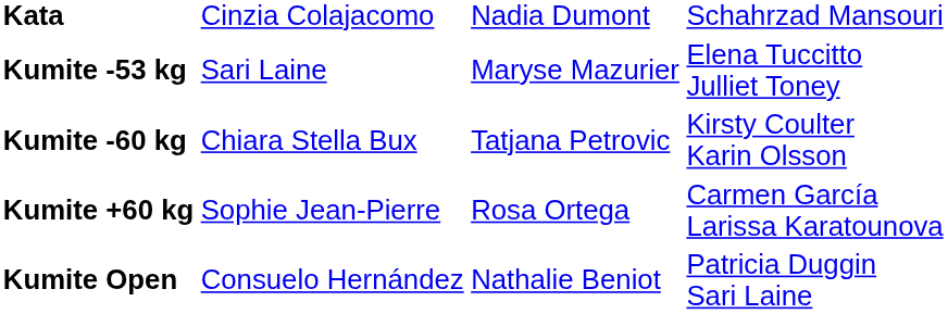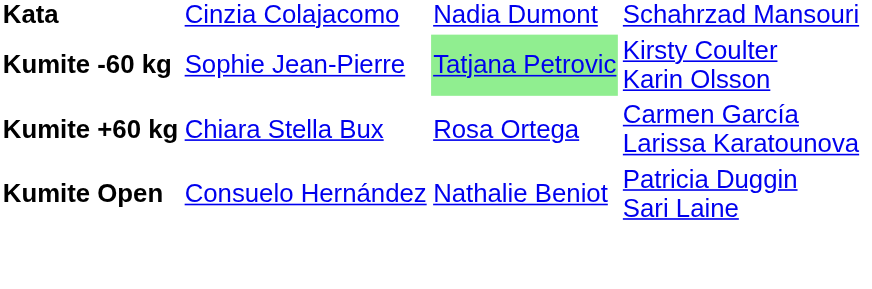- row: Kumite -53 kg | Sari Laine | Maryse Mazurier | Elena Tuccitto Julliet Toney
Kumite -60 kg | column 2: Chiara Stella Bux -> Sophie Jean-Pierre
Kumite -60 kg | column 3: no background -> lightgreen background
Kumite +60 kg | column 2: Sophie Jean-Pierre -> Chiara Stella Bux
